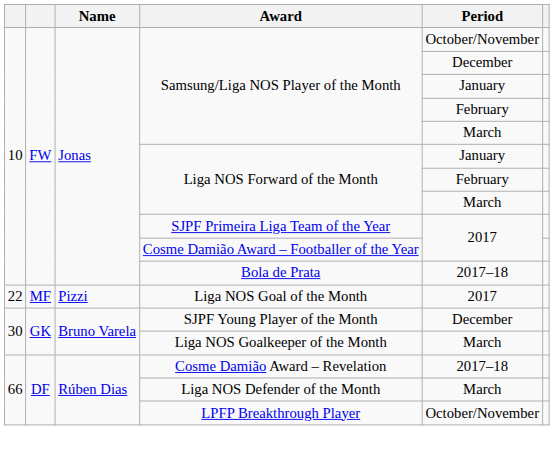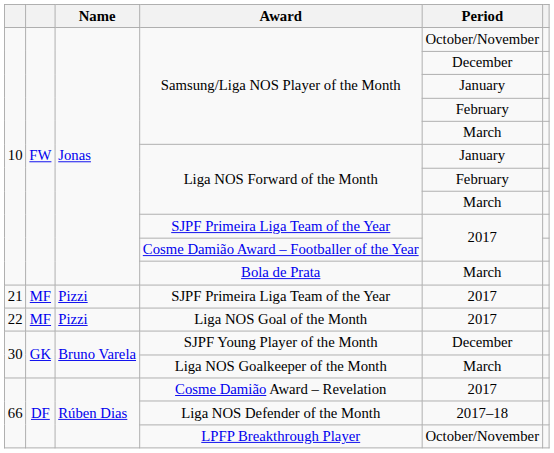Bola de Prata | Period: 2017–18 -> March
+ row: 21 | MF | Pizzi | SJPF Primeira Liga Team of the Year | 2017
Cosme Damião Award – Revelation | Period: 2017–18 -> 2017
Liga NOS Defender of the Month | Period: March -> 2017–18
